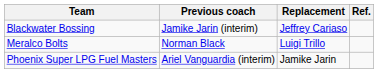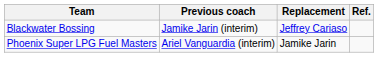- row: Meralco Bolts | Norman Black | Luigi Trillo
